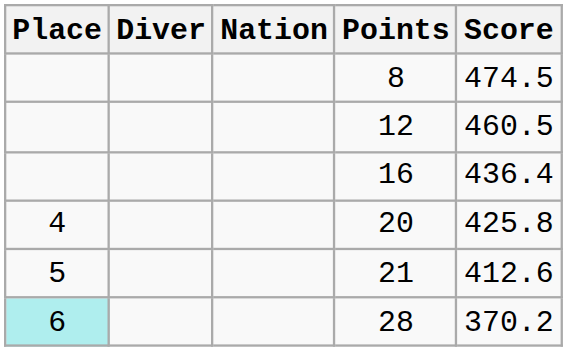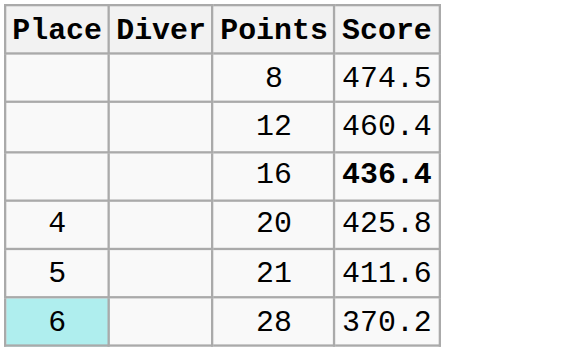- column: Nation
12 | Score: 460.5 -> 460.4
16 | Score: normal -> bold
21 | Score: 412.6 -> 411.6
